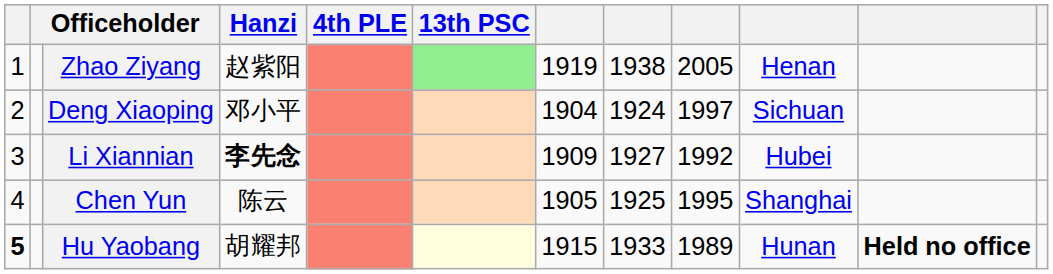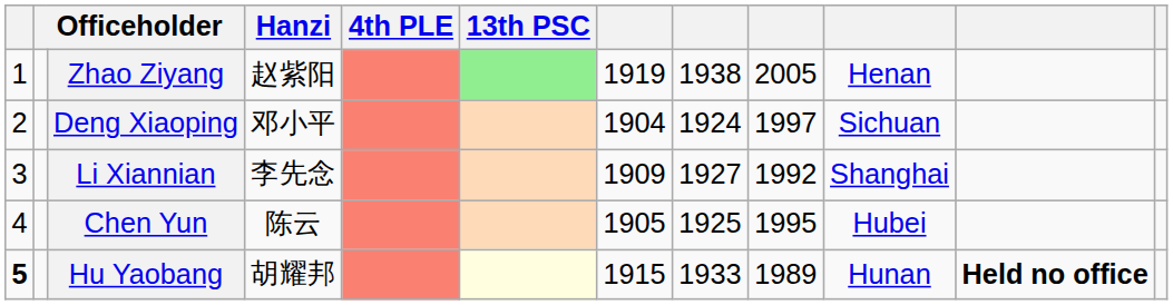Li Xiannian | Hanzi: bold -> normal
Li Xiannian | column 10: Hubei -> Shanghai
Chen Yun | column 10: Shanghai -> Hubei
